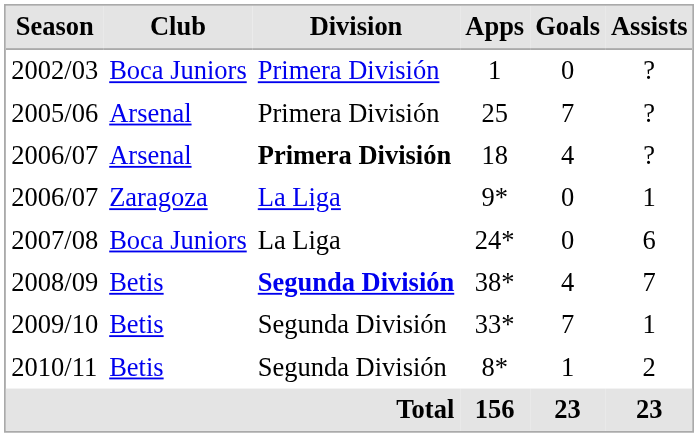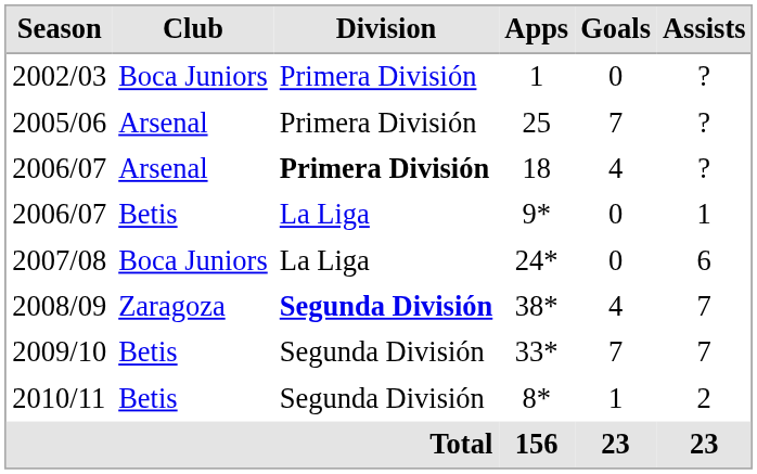9* | Club: Zaragoza -> Betis
38* | Club: Betis -> Zaragoza
33* | Assists: 1 -> 7
